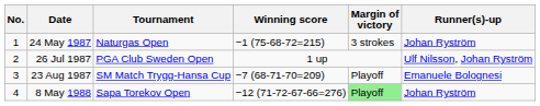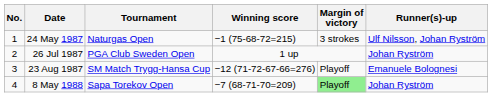24 May 1987 | Runner(s)-up: Johan Ryström -> Ulf Nilsson, Johan Ryström
26 Jul 1987 | Runner(s)-up: Ulf Nilsson, Johan Ryström -> Johan Ryström
23 Aug 1987 | Winning score: −7 (68-71-70=209) -> −12 (71-72-67-66=276)
8 May 1988 | Winning score: −12 (71-72-67-66=276) -> −7 (68-71-70=209)
